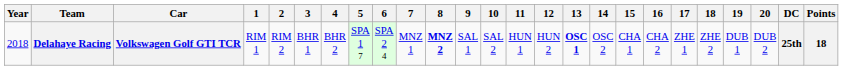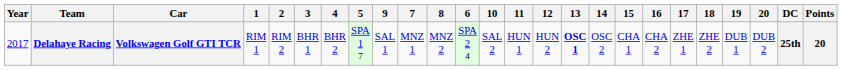columns swapped: 6 <-> 9
Delahaye Racing | Year: 2018 -> 2017
Delahaye Racing | 8: bold -> normal
Delahaye Racing | Points: 18 -> 20
